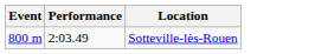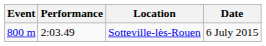+ column: Date | 6 July 2015
